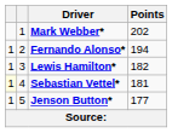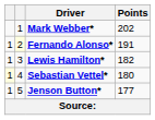Fernando Alonso* | column 2: no background -> lightyellow background
Fernando Alonso* | Points: 194 -> 191
Sebastian Vettel* | Points: 181 -> 180
